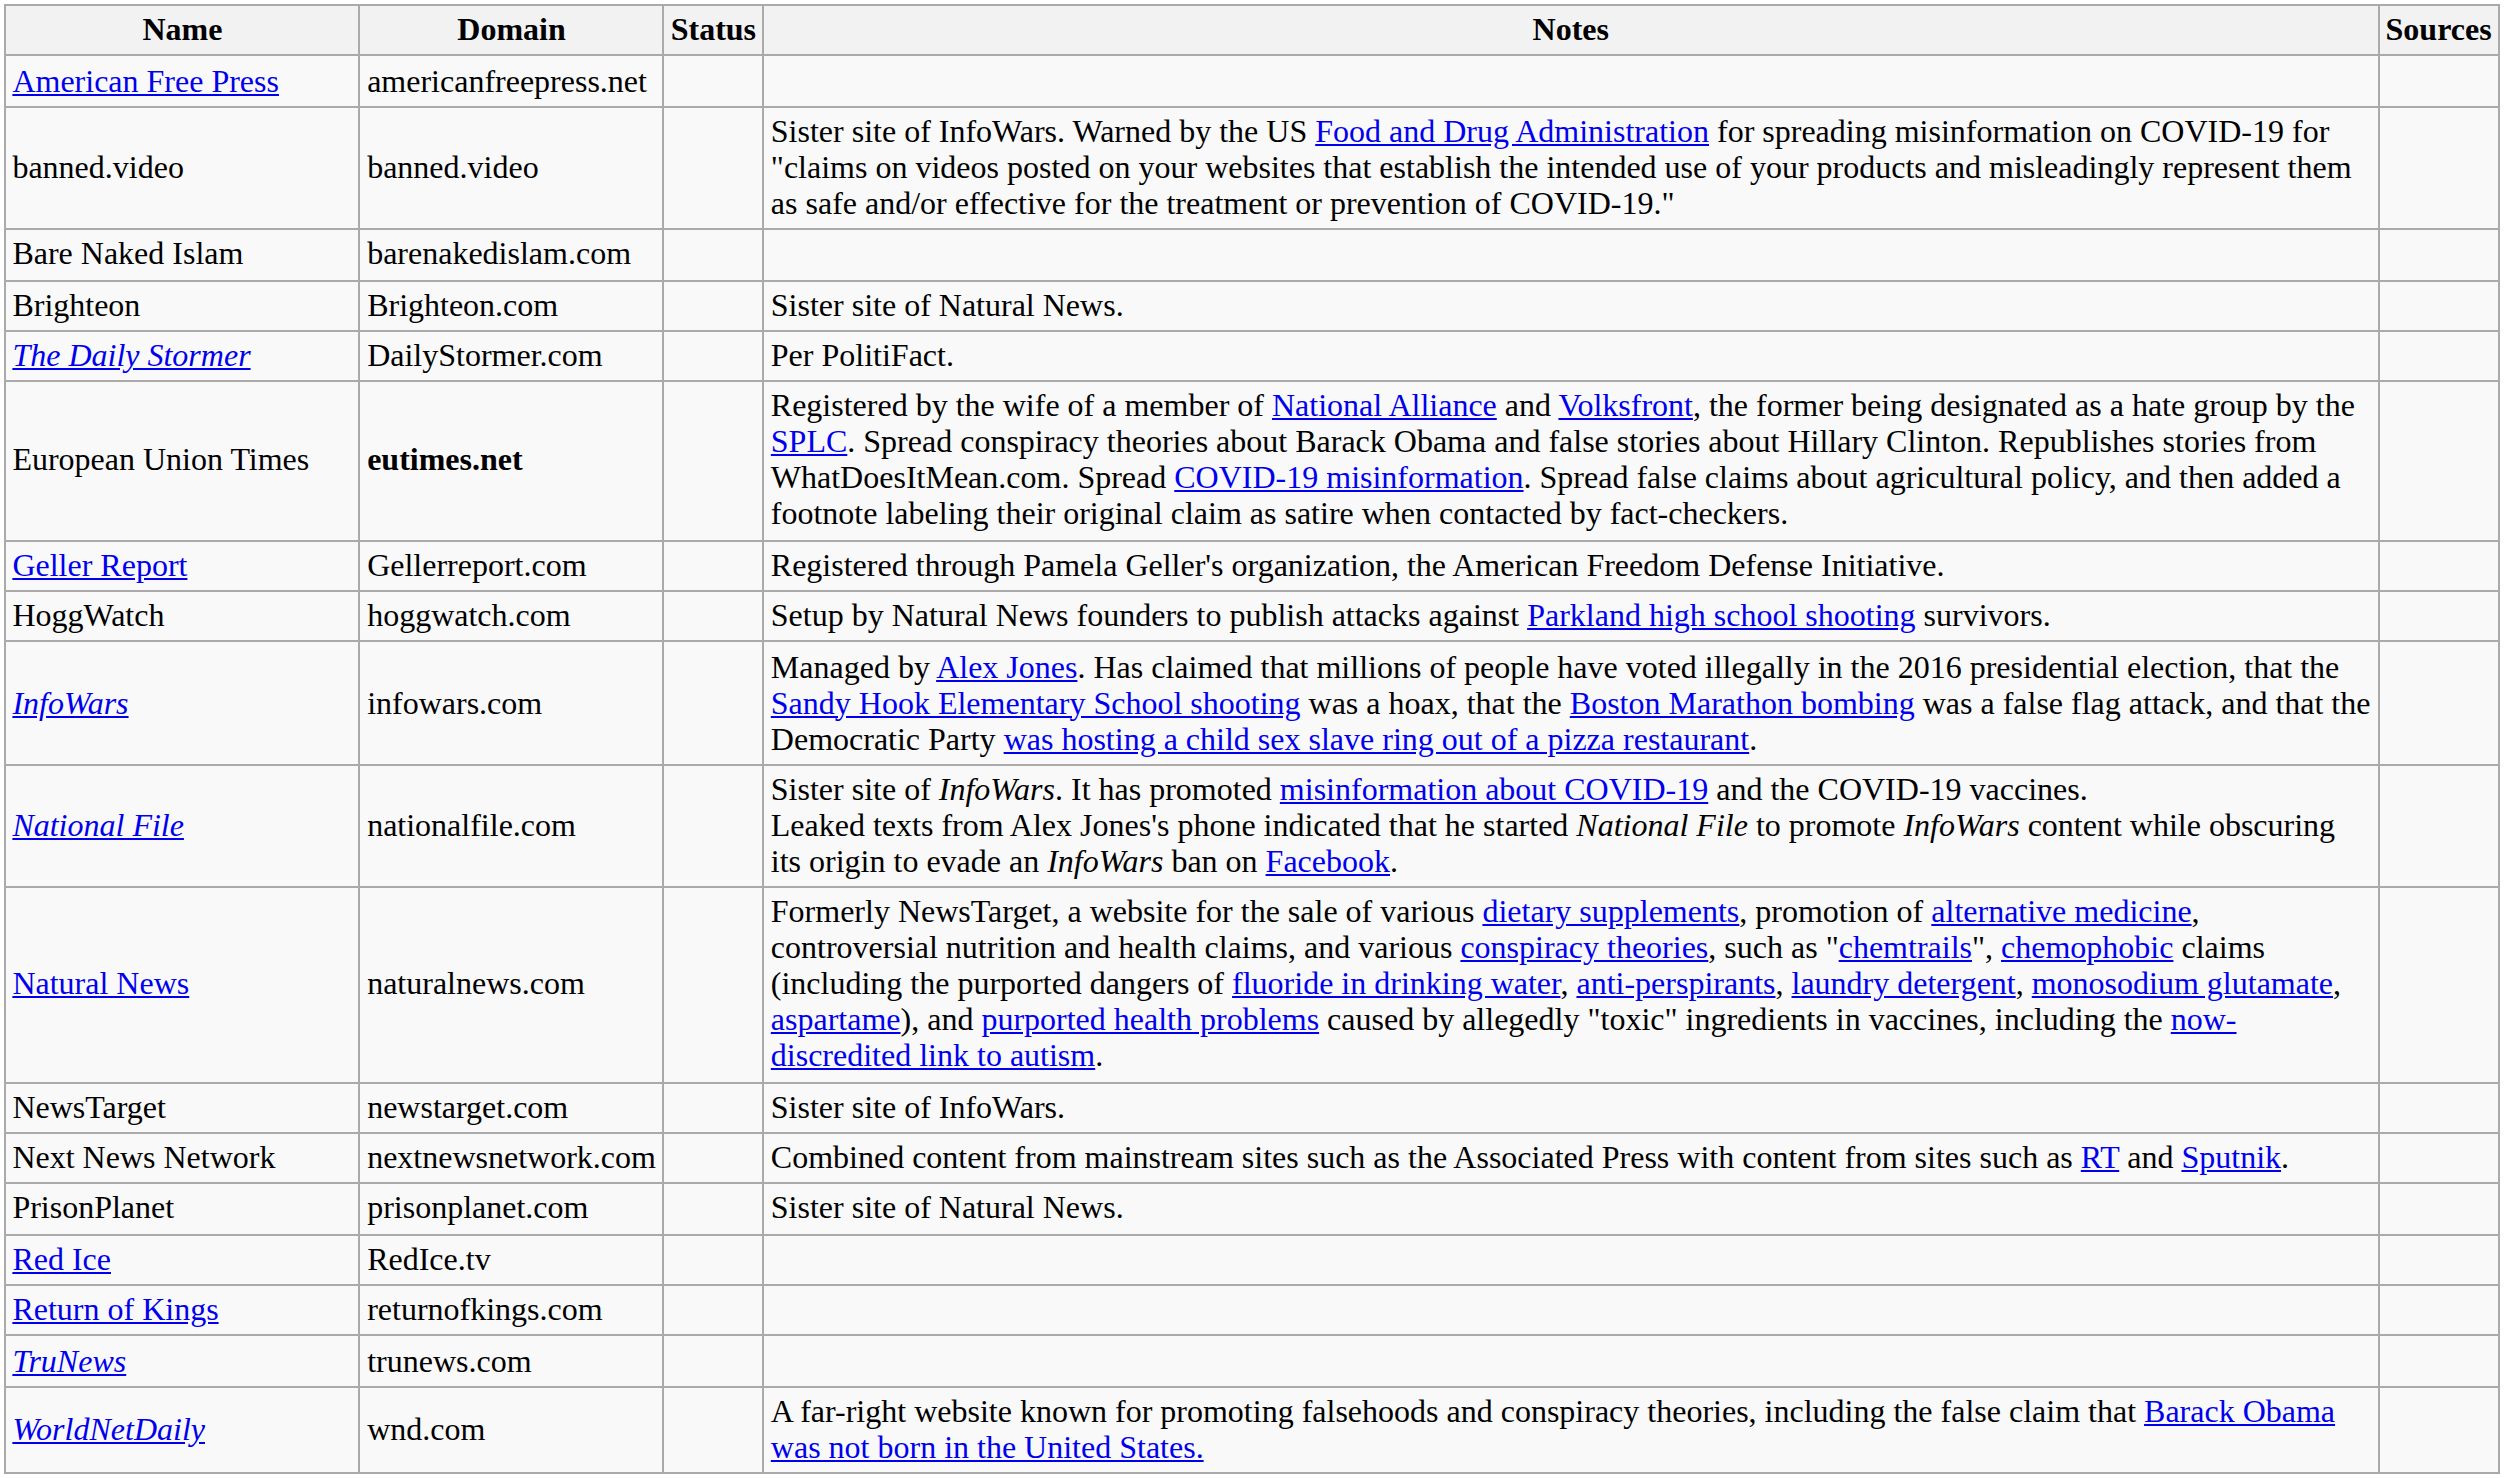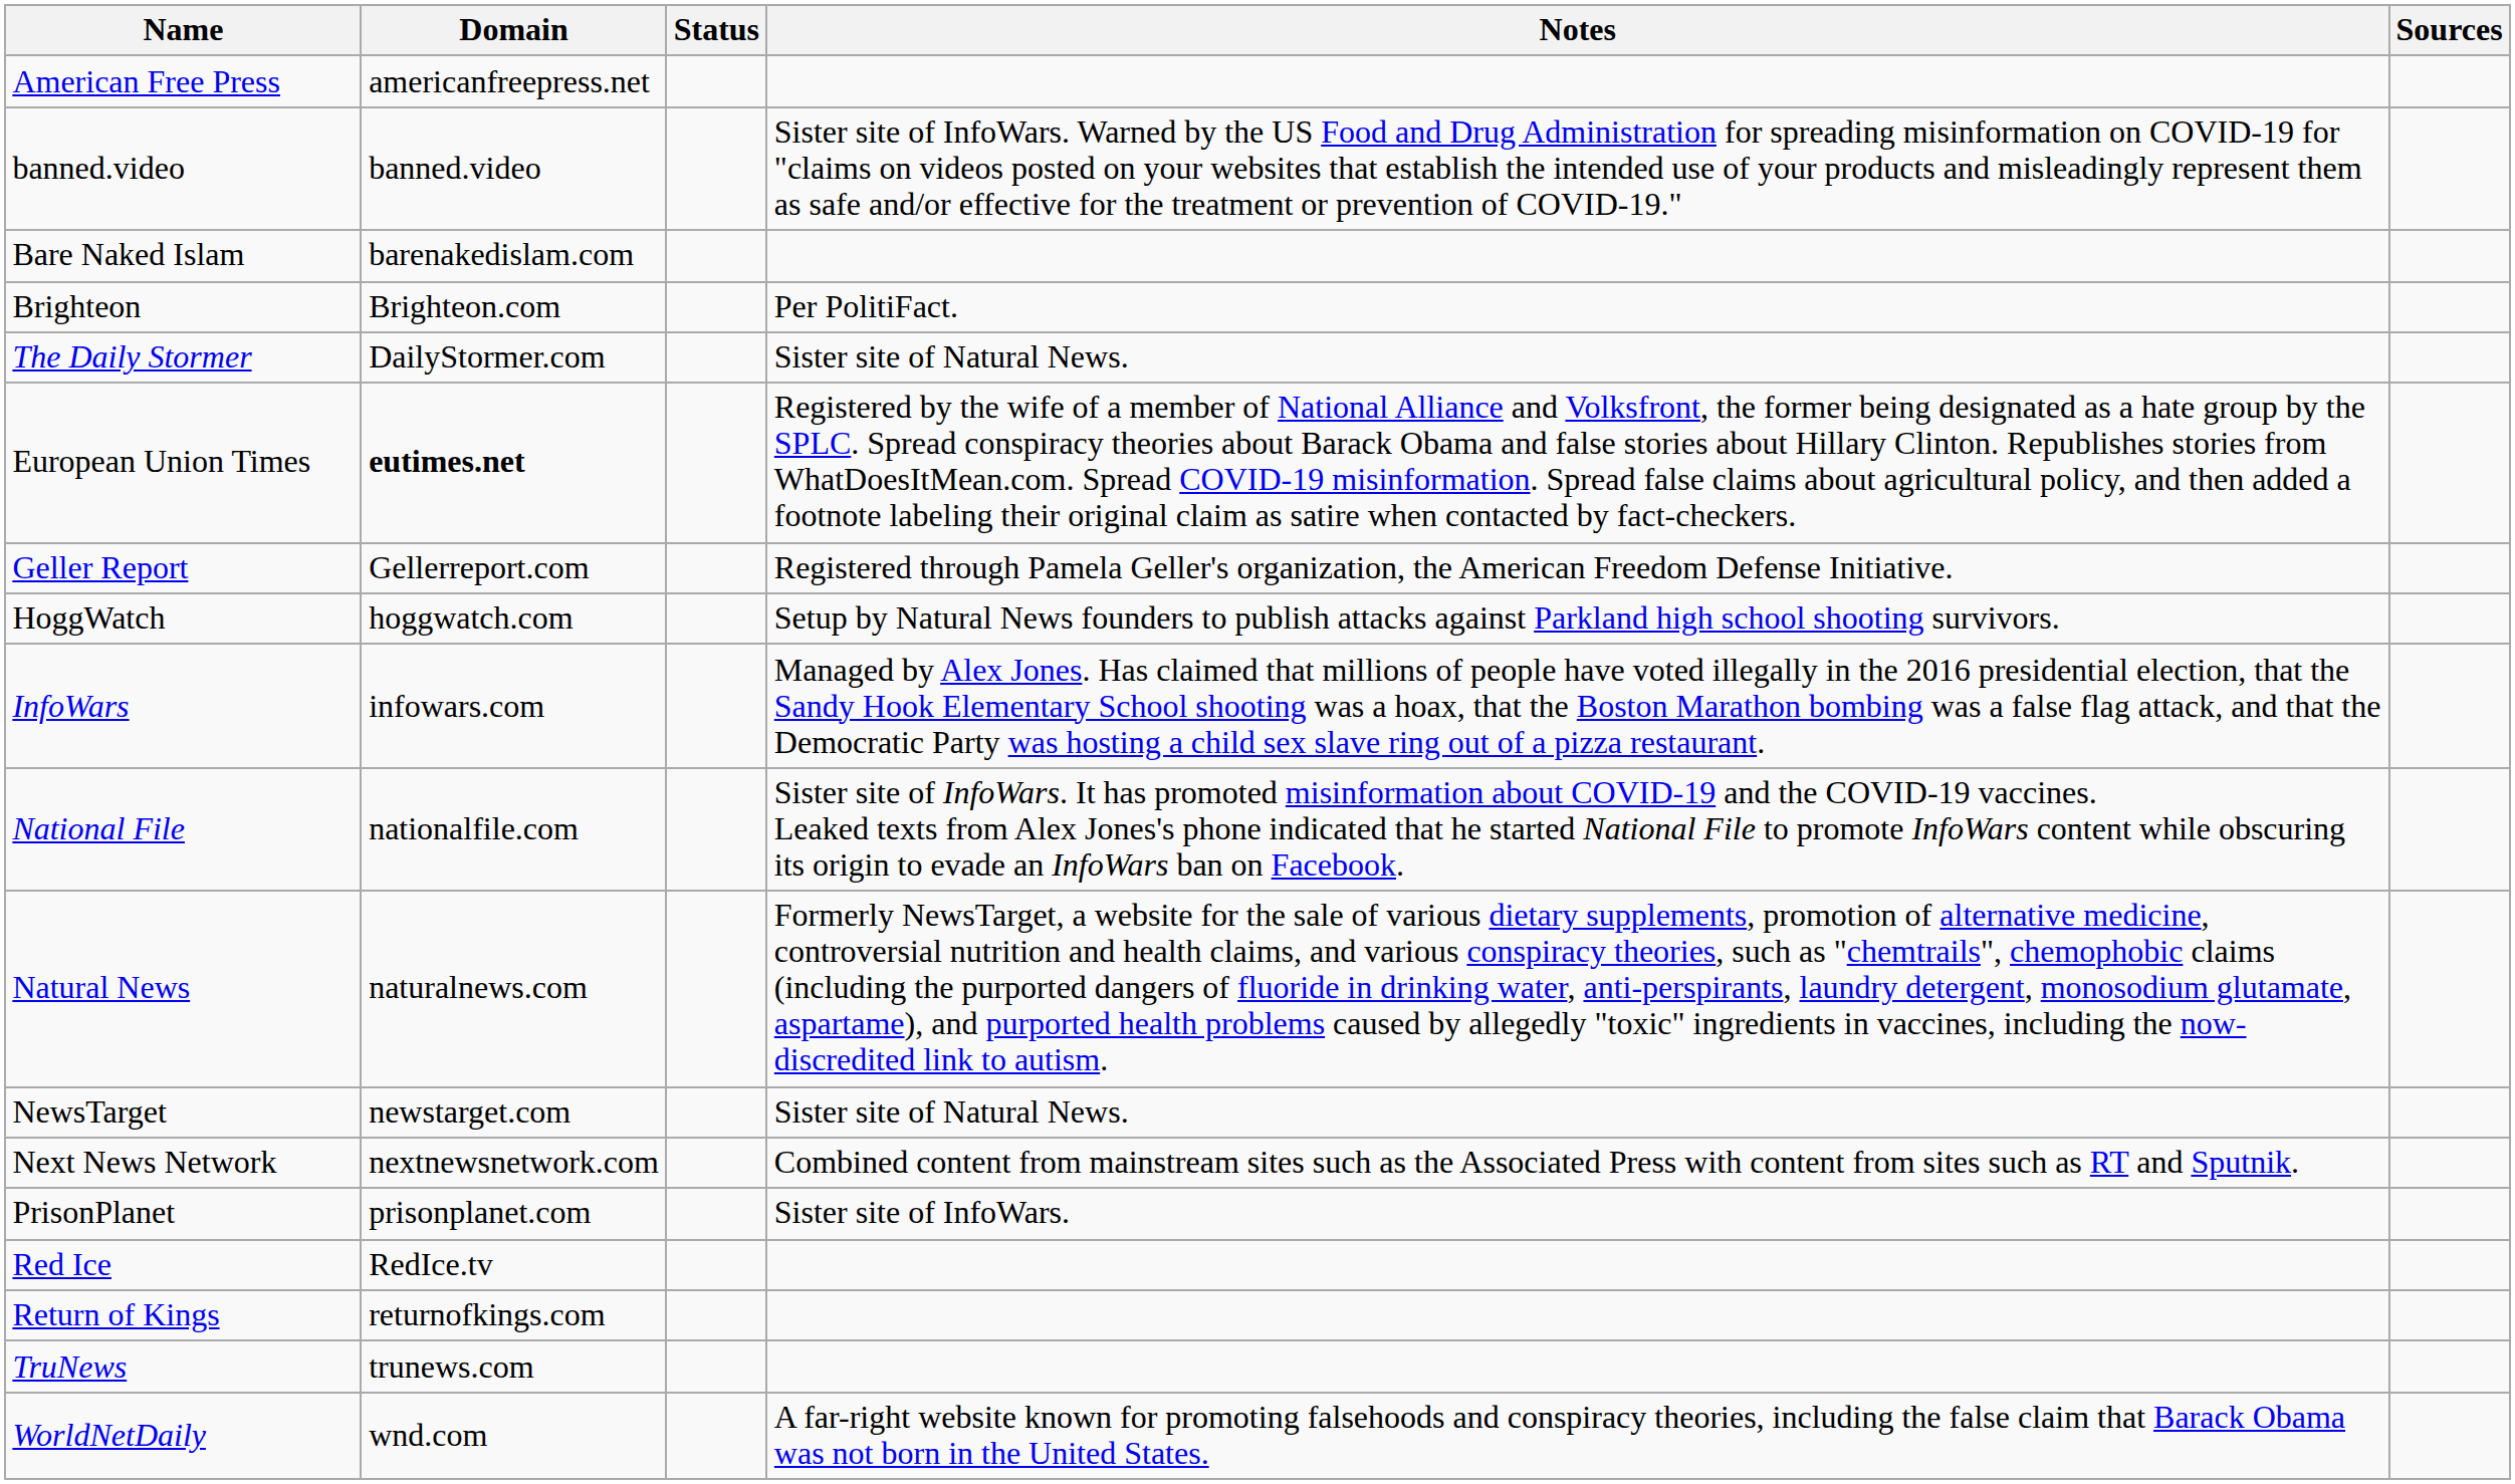Brighteon | Notes: Sister site of Natural News. -> Per PolitiFact.
The Daily Stormer | Notes: Per PolitiFact. -> Sister site of Natural News.
NewsTarget | Notes: Sister site of InfoWars. -> Sister site of Natural News.
PrisonPlanet | Notes: Sister site of Natural News. -> Sister site of InfoWars.
